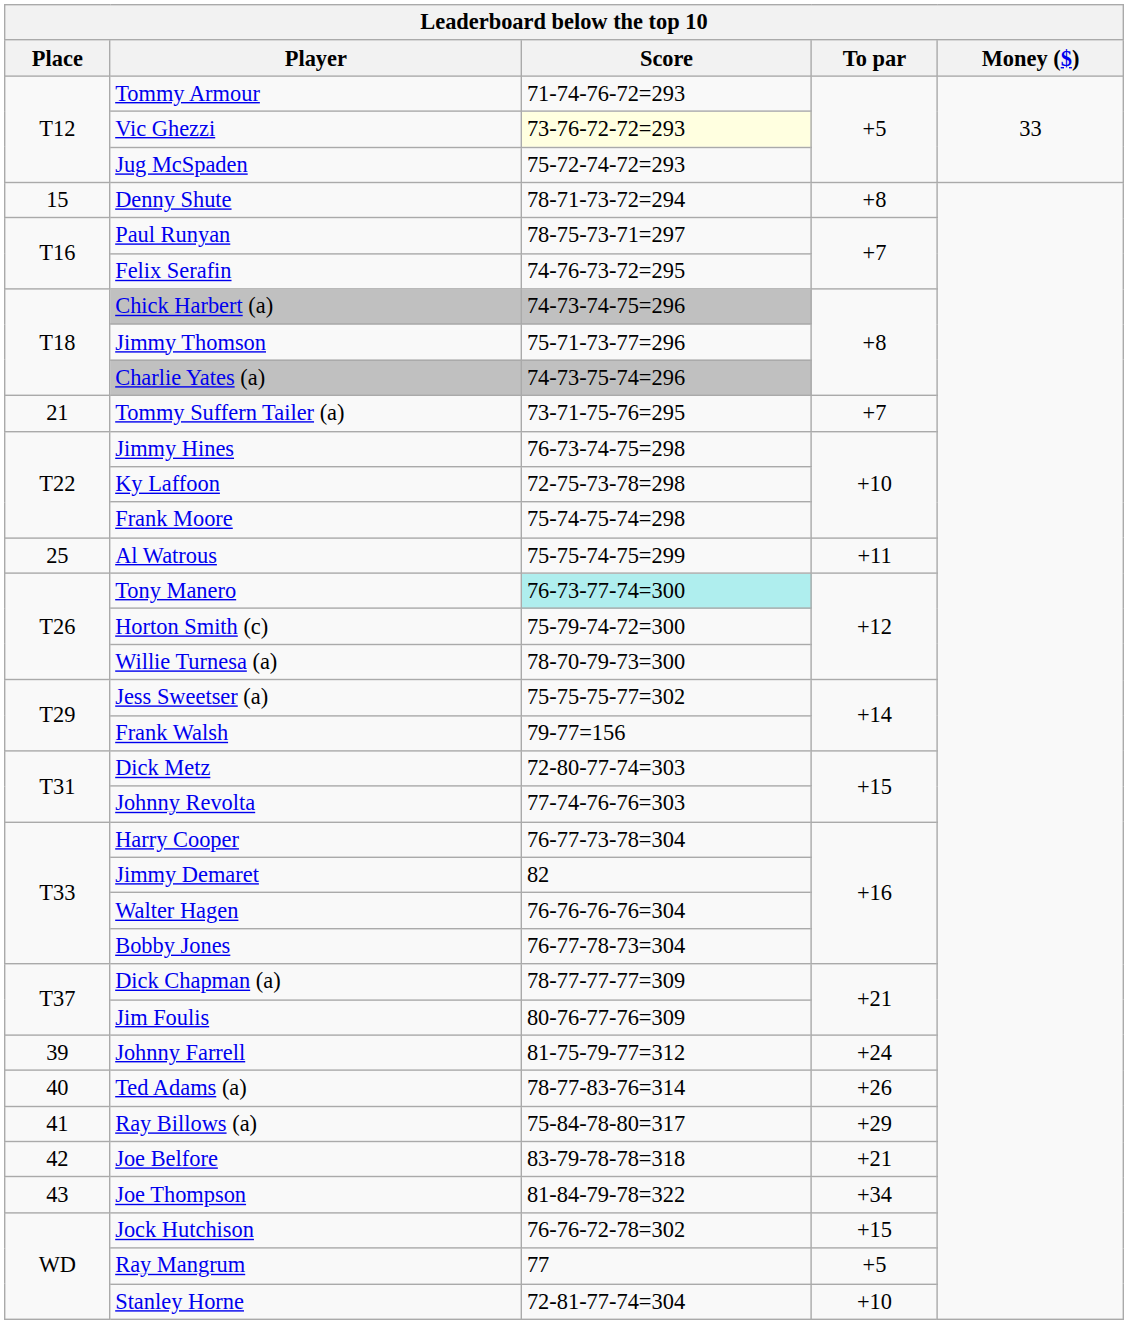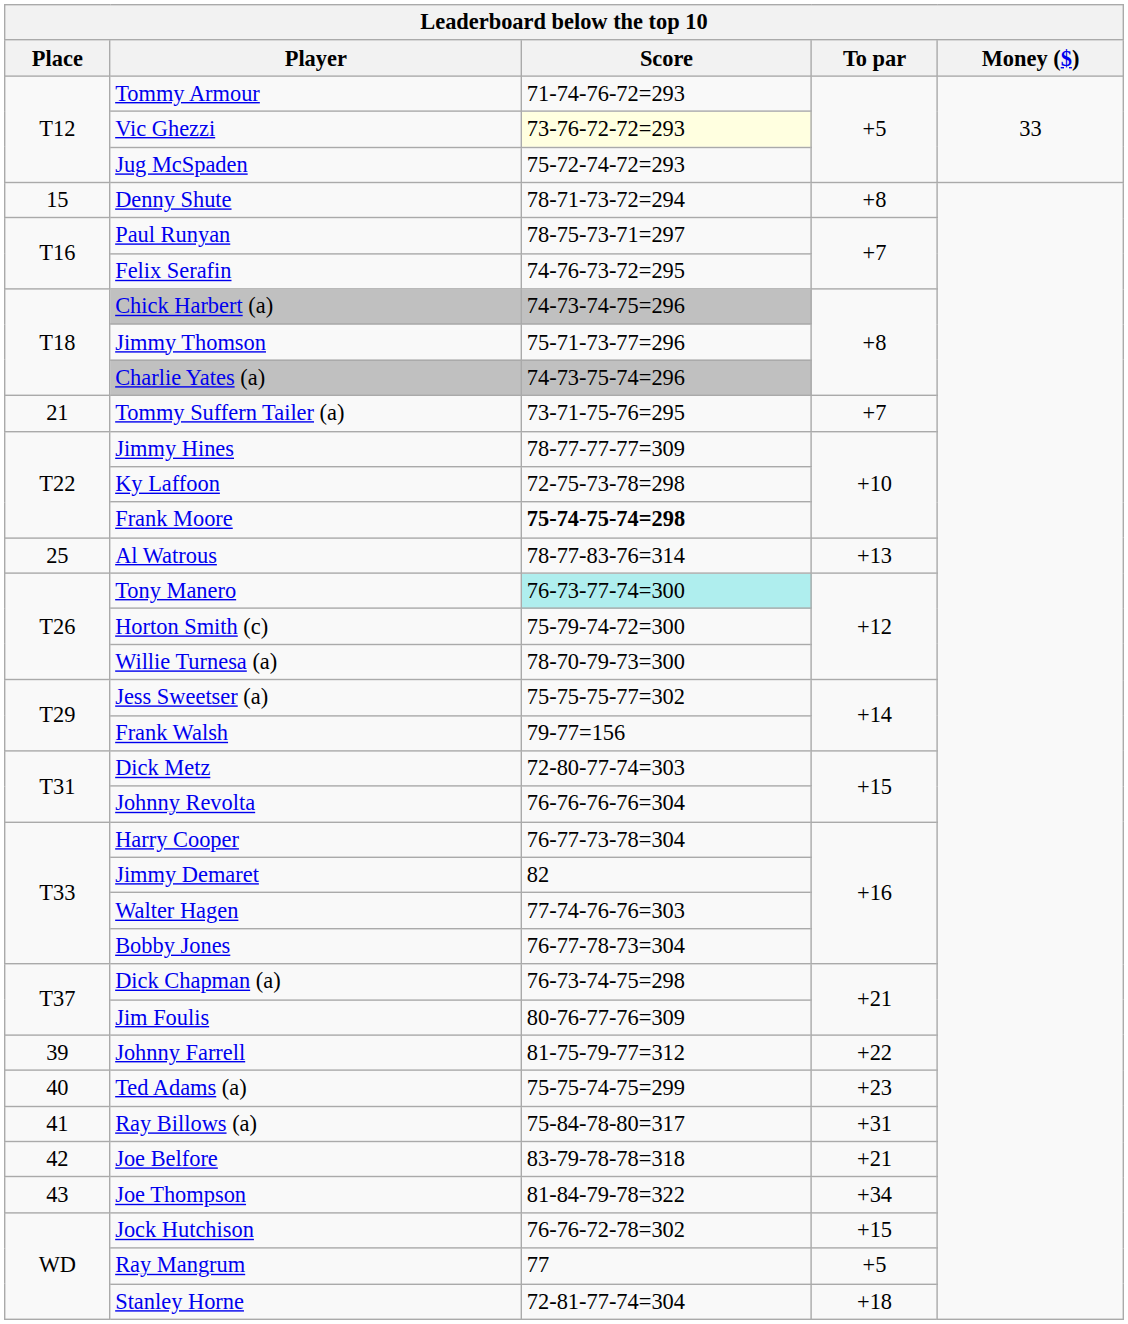Jimmy Hines | Score: 76-73-74-75=298 -> 78-77-77-77=309
Frank Moore | Score: normal -> bold
Al Watrous | Score: 75-75-74-75=299 -> 78-77-83-76=314
Al Watrous | To par: +11 -> +13
Johnny Revolta | Score: 77-74-76-76=303 -> 76-76-76-76=304
Walter Hagen | Score: 76-76-76-76=304 -> 77-74-76-76=303
Dick Chapman (a) | Score: 78-77-77-77=309 -> 76-73-74-75=298
Johnny Farrell | To par: +24 -> +22
Ted Adams (a) | Score: 78-77-83-76=314 -> 75-75-74-75=299
Ted Adams (a) | To par: +26 -> +23
Ray Billows (a) | To par: +29 -> +31
Stanley Horne | To par: +10 -> +18
